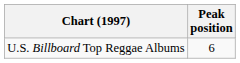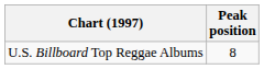U.S. Billboard Top Reggae Albums | Peak position: 6 -> 8
